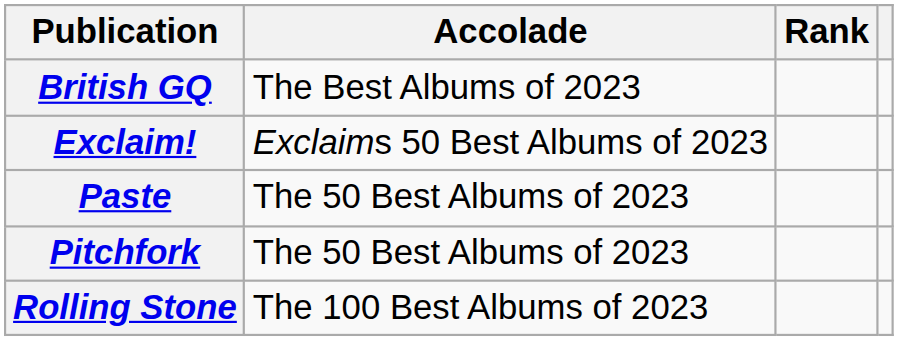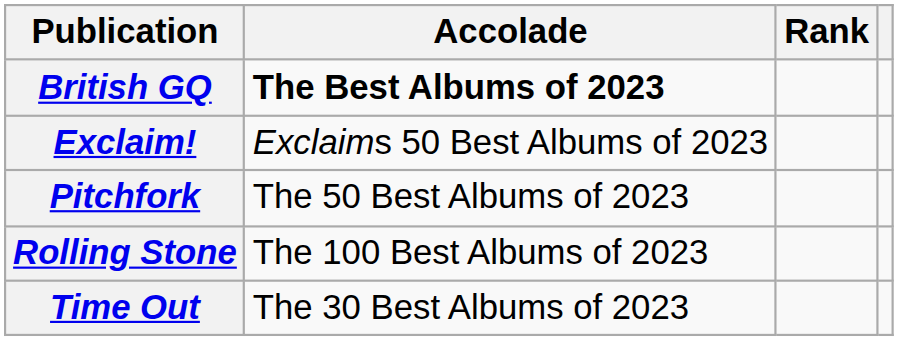British GQ | Accolade: normal -> bold
- row: Paste | The 50 Best Albums of 2023
+ row: Time Out | The 30 Best Albums of 2023
